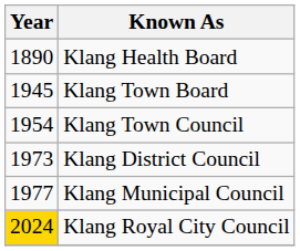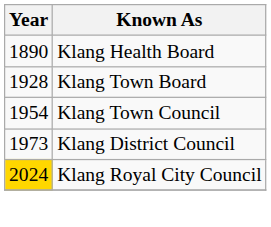Klang Town Board | Year: 1945 -> 1928
- row: 1977 | Klang Municipal Council
